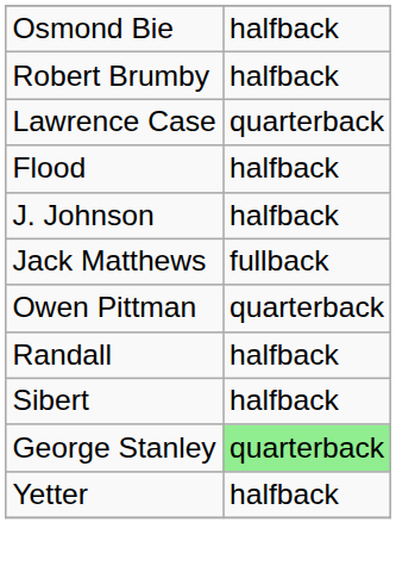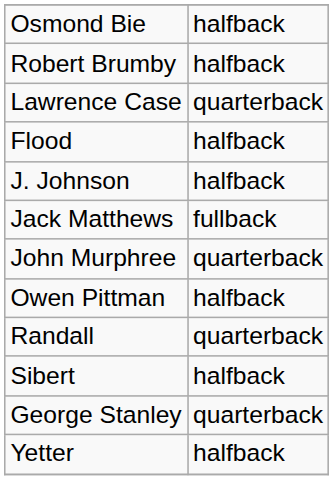+ row: John Murphree | quarterback
Owen Pittman | column 2: quarterback -> halfback
Randall | column 2: halfback -> quarterback
George Stanley | column 2: lightgreen background -> no background
